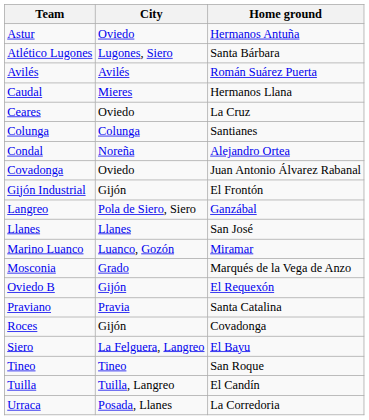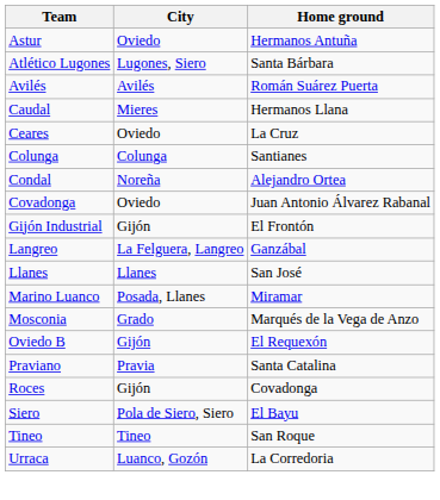Langreo | City: Pola de Siero, Siero -> La Felguera, Langreo
Marino Luanco | City: Luanco, Gozón -> Posada, Llanes
Siero | City: La Felguera, Langreo -> Pola de Siero, Siero
- row: Tuilla | Tuilla, Langreo | El Candín
Urraca | City: Posada, Llanes -> Luanco, Gozón
